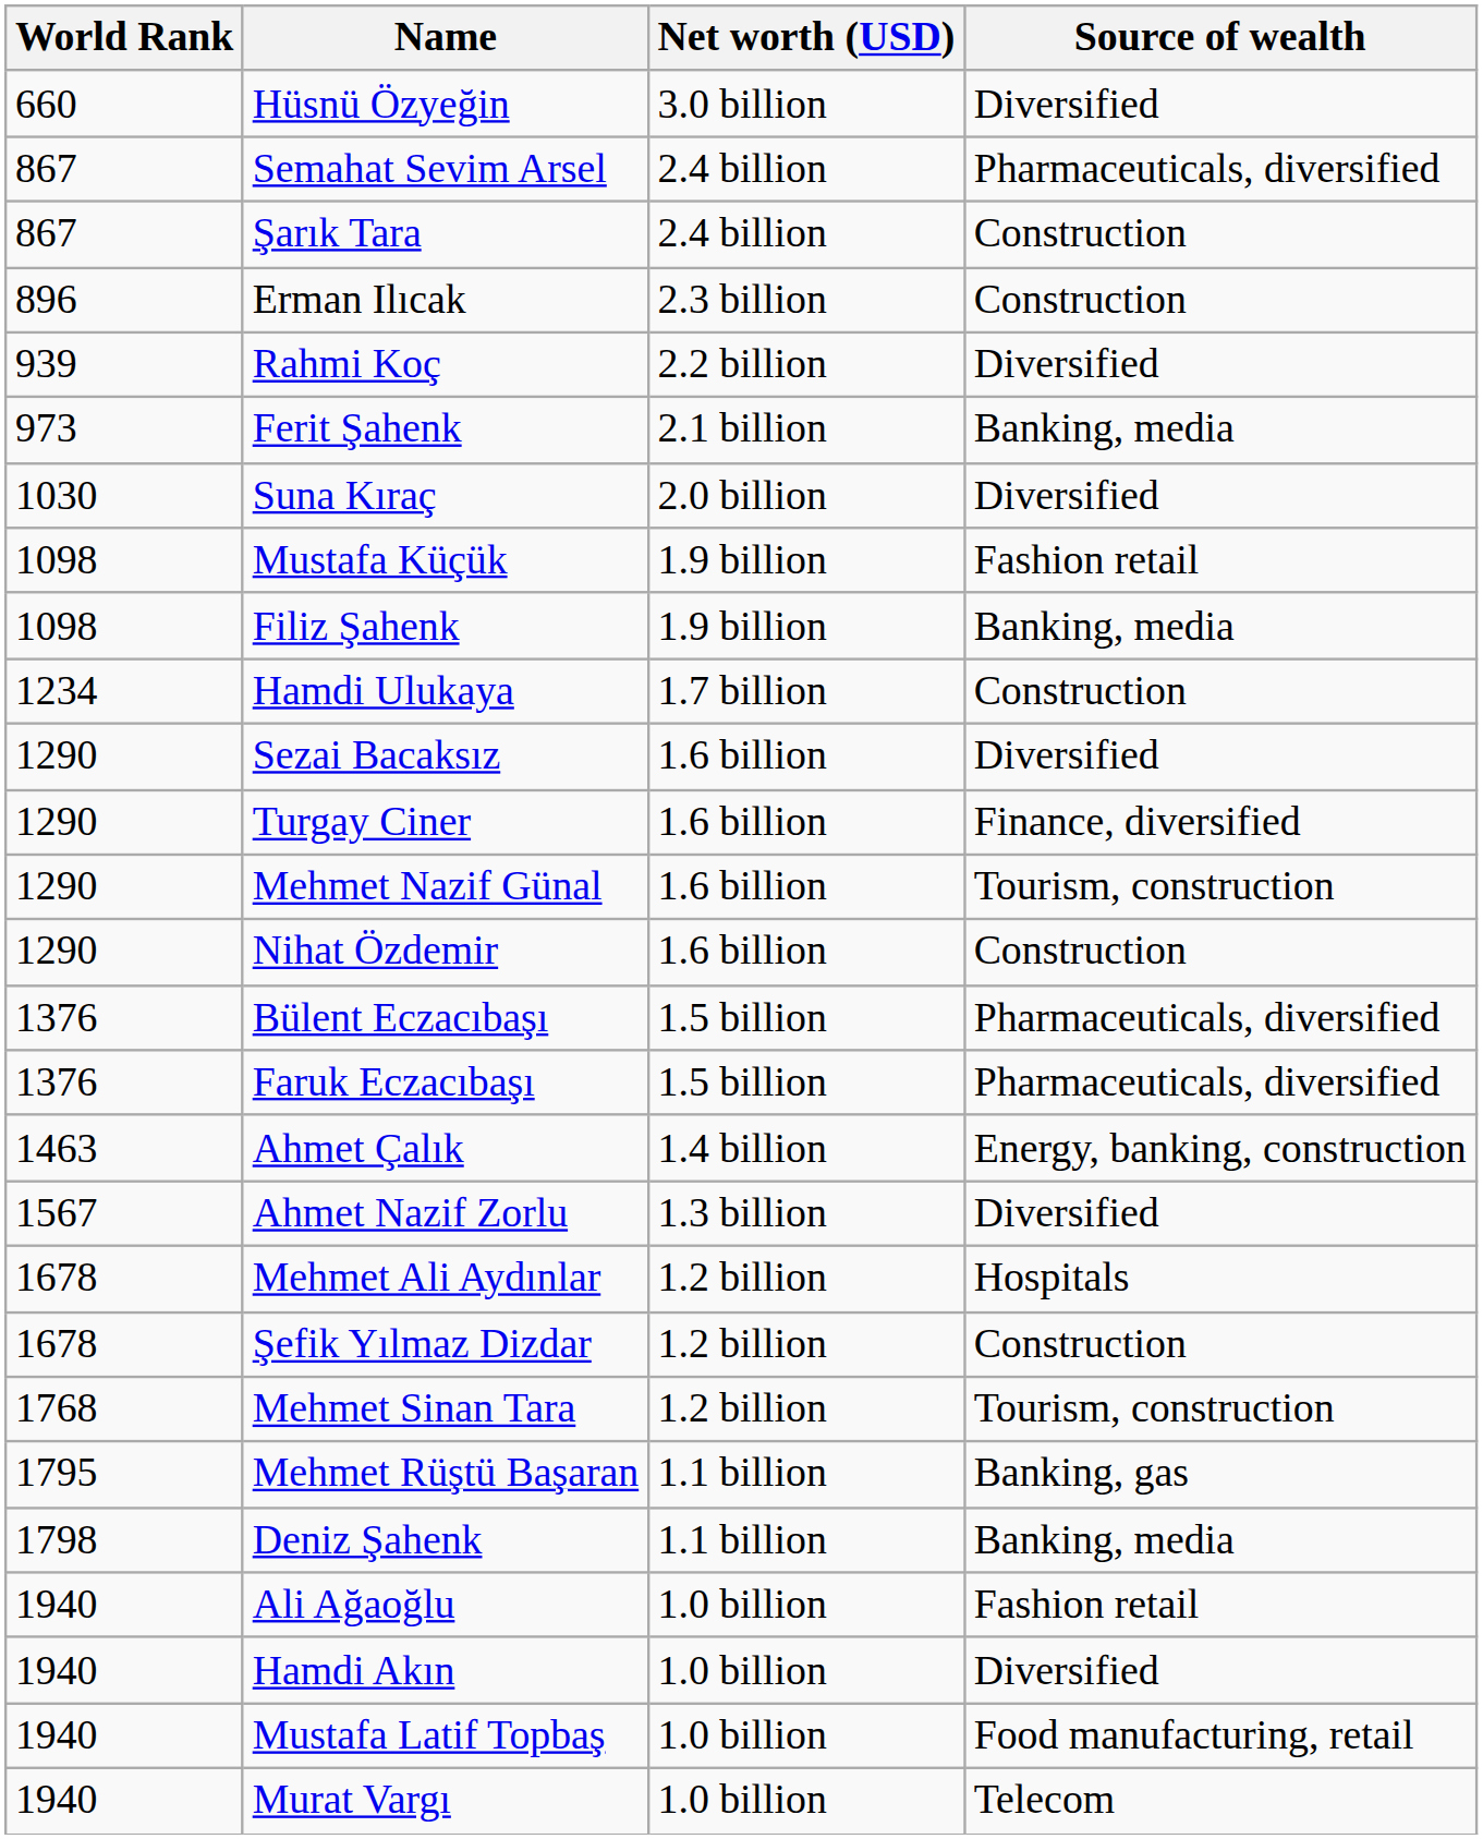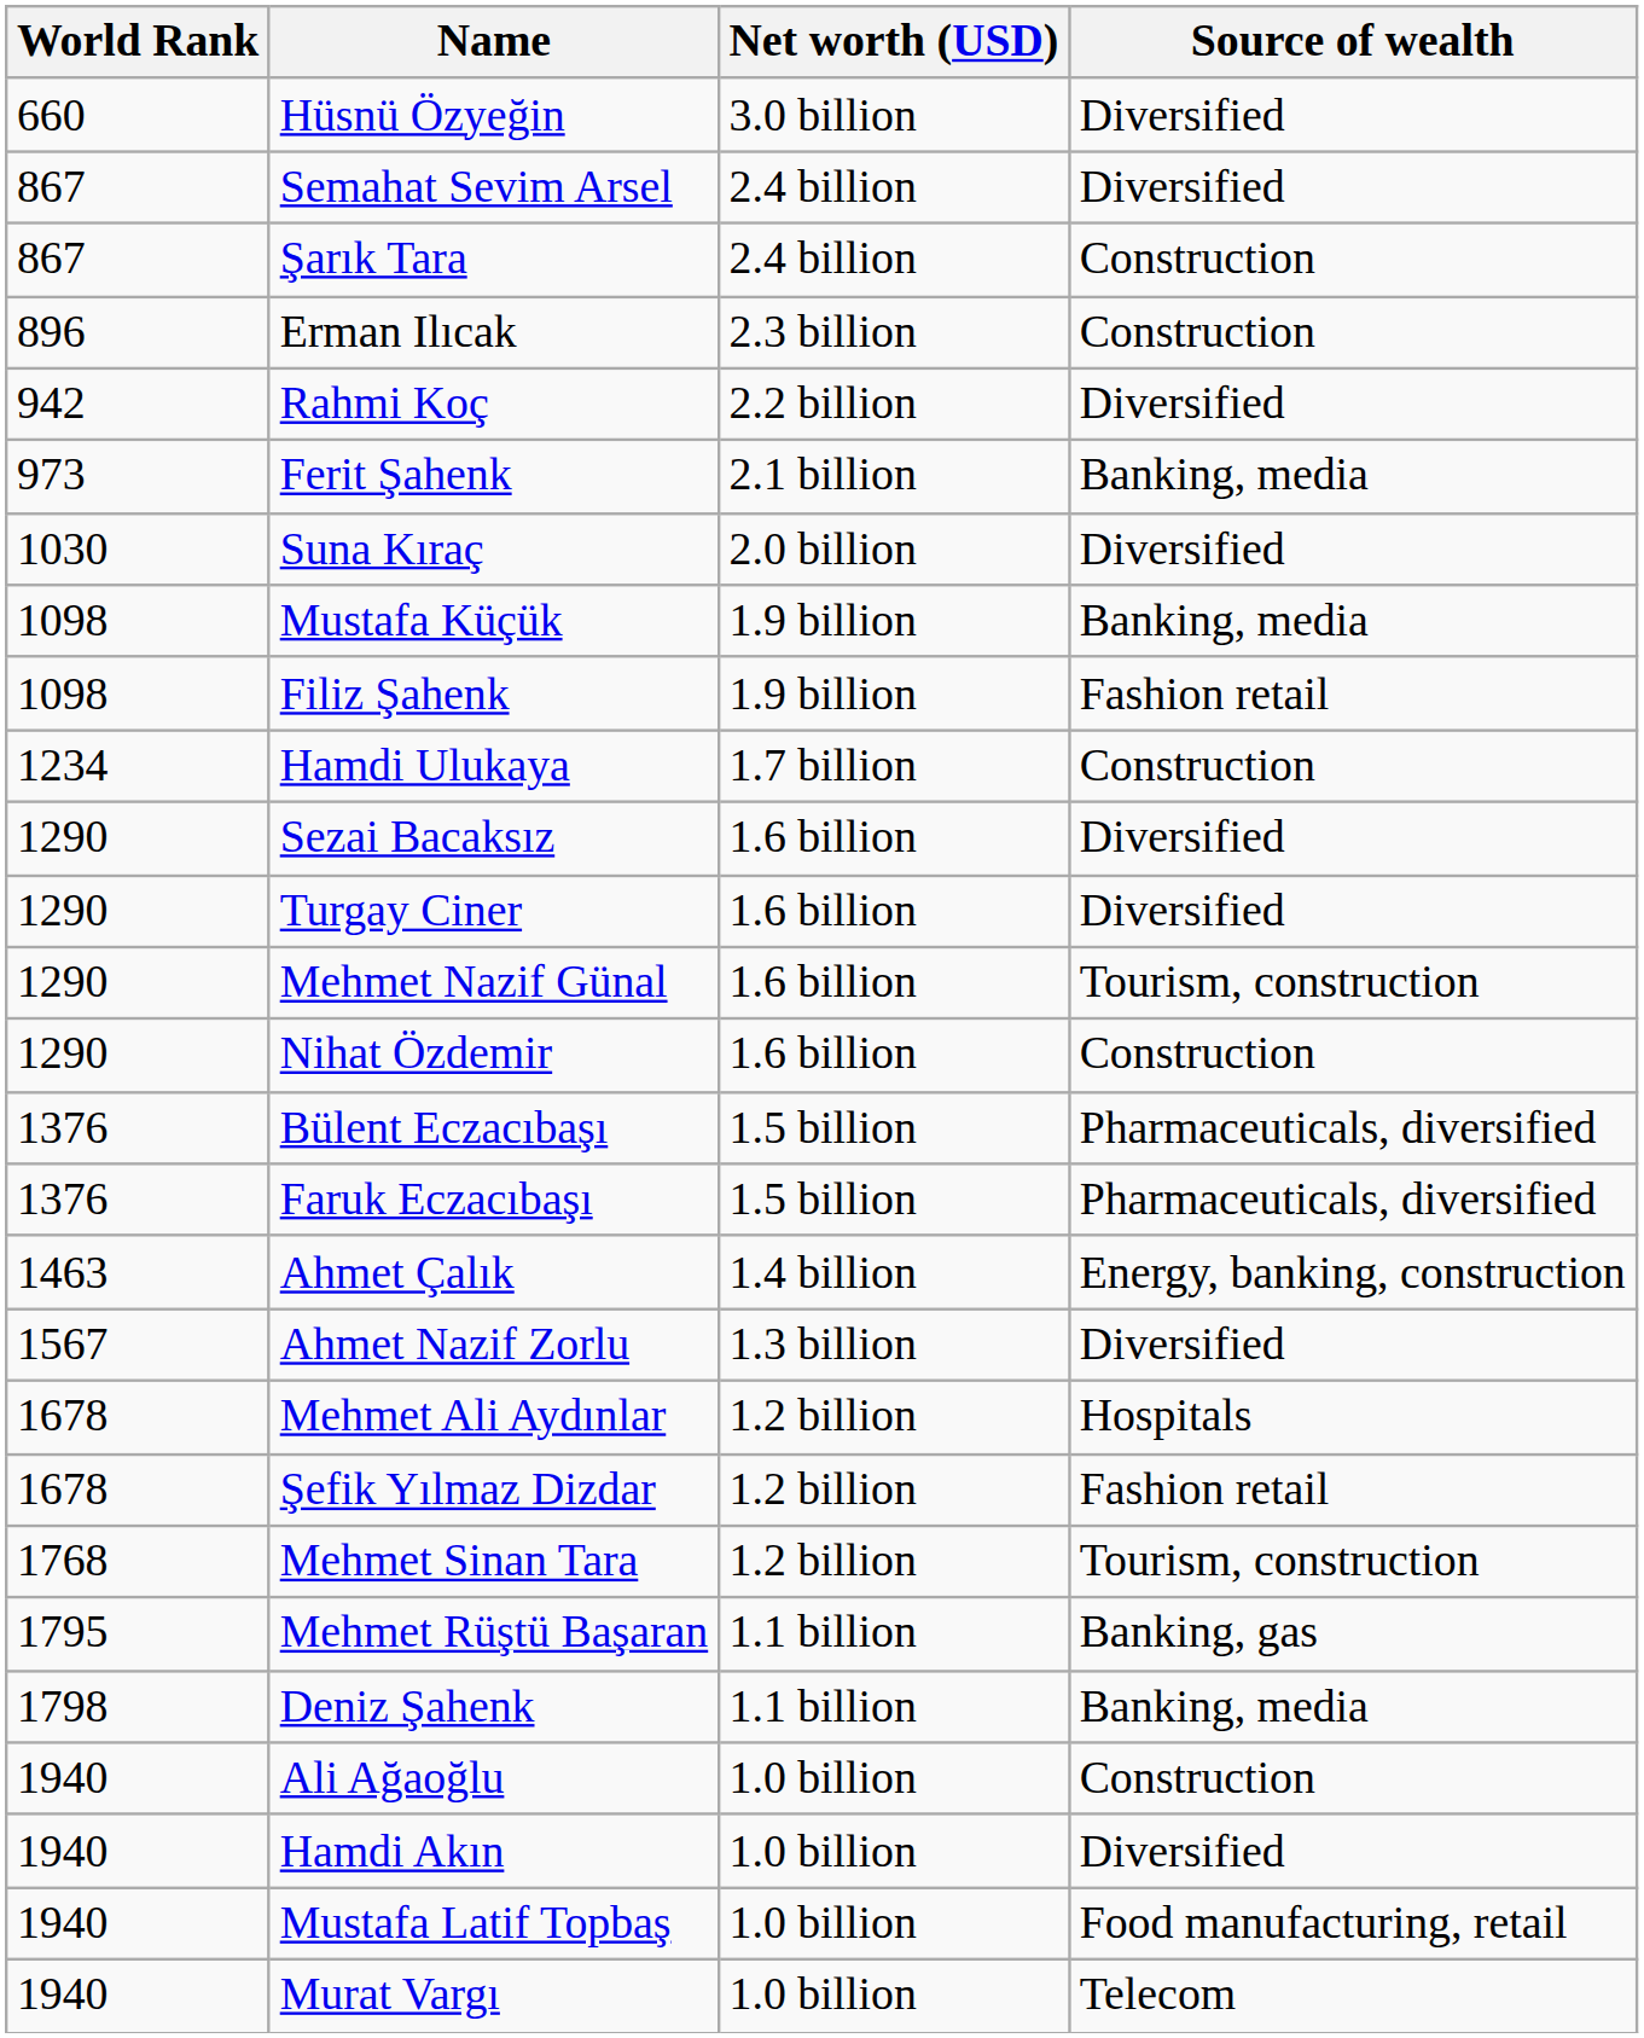Semahat Sevim Arsel | Source of wealth: Pharmaceuticals, diversified -> Diversified
Rahmi Koç | World Rank: 939 -> 942
Mustafa Küçük | Source of wealth: Fashion retail -> Banking, media
Filiz Şahenk | Source of wealth: Banking, media -> Fashion retail
Turgay Ciner | Source of wealth: Finance, diversified -> Diversified
Şefik Yılmaz Dizdar | Source of wealth: Construction -> Fashion retail
Ali Ağaoğlu | Source of wealth: Fashion retail -> Construction
